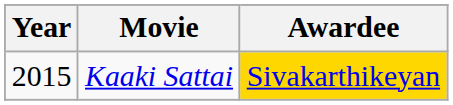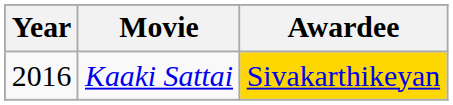Kaaki Sattai | Year: 2015 -> 2016
